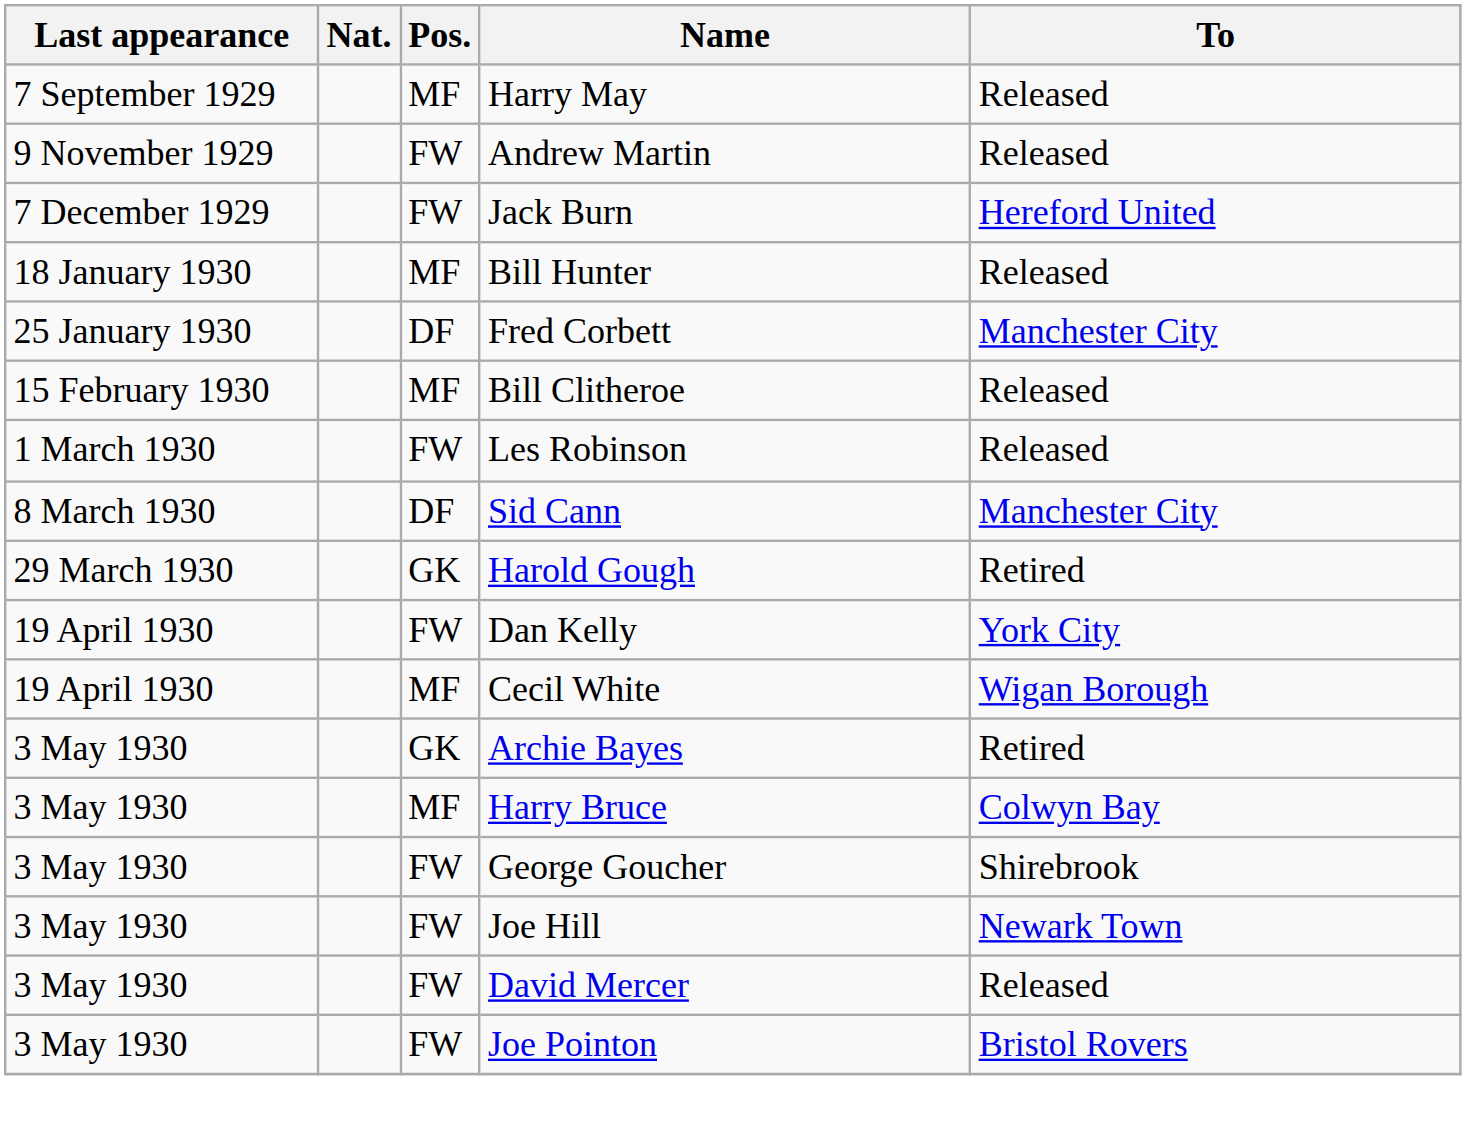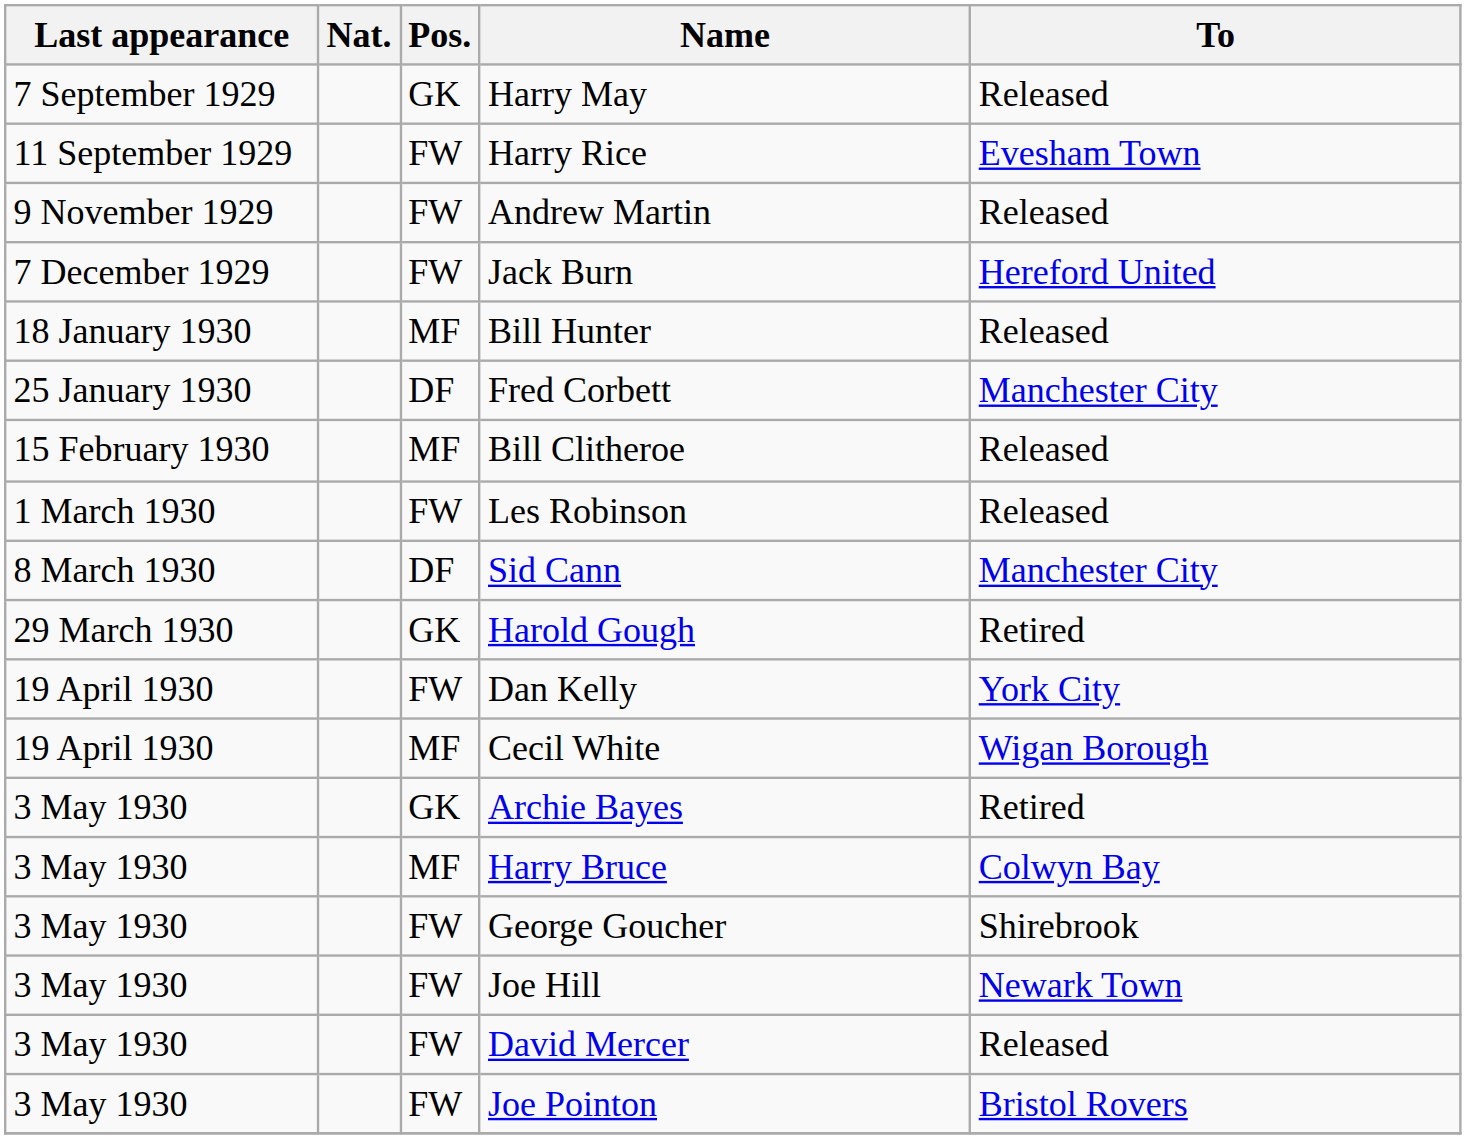Harry May | Pos.: MF -> GK
+ row: 11 September 1929 | FW | Harry Rice | Evesham Town
